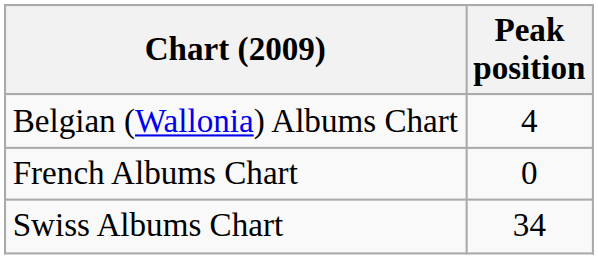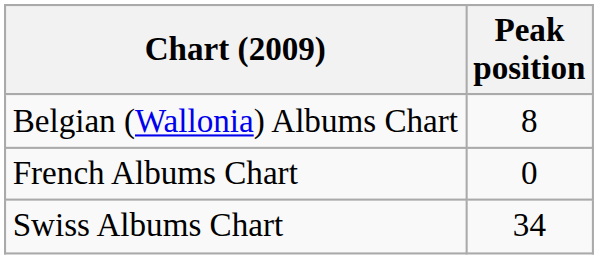Belgian (Wallonia) Albums Chart | Peak position: 4 -> 8
